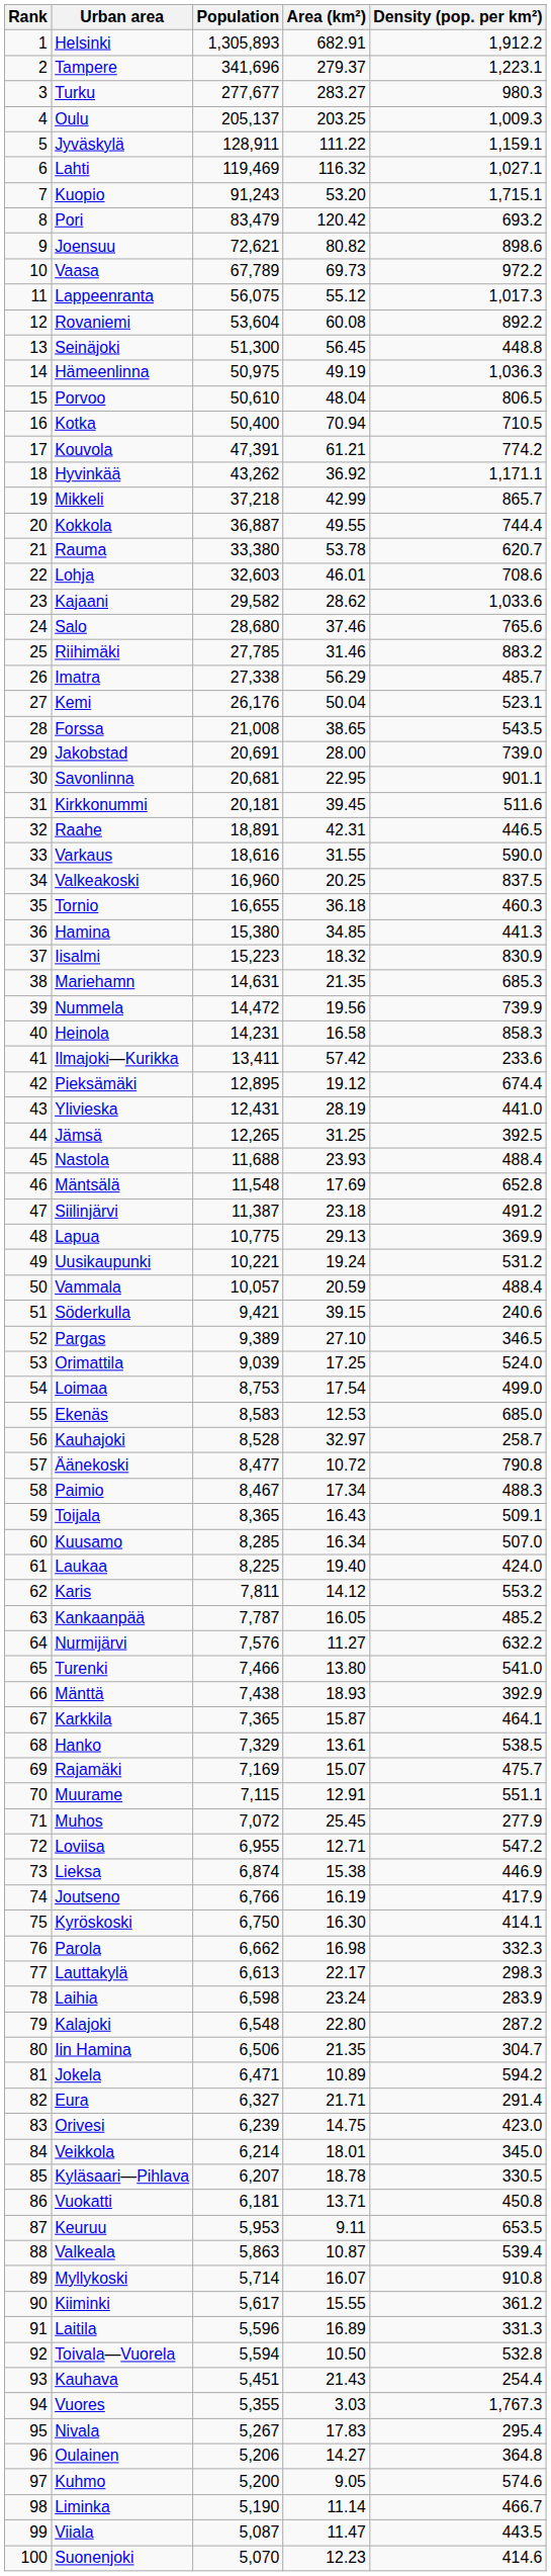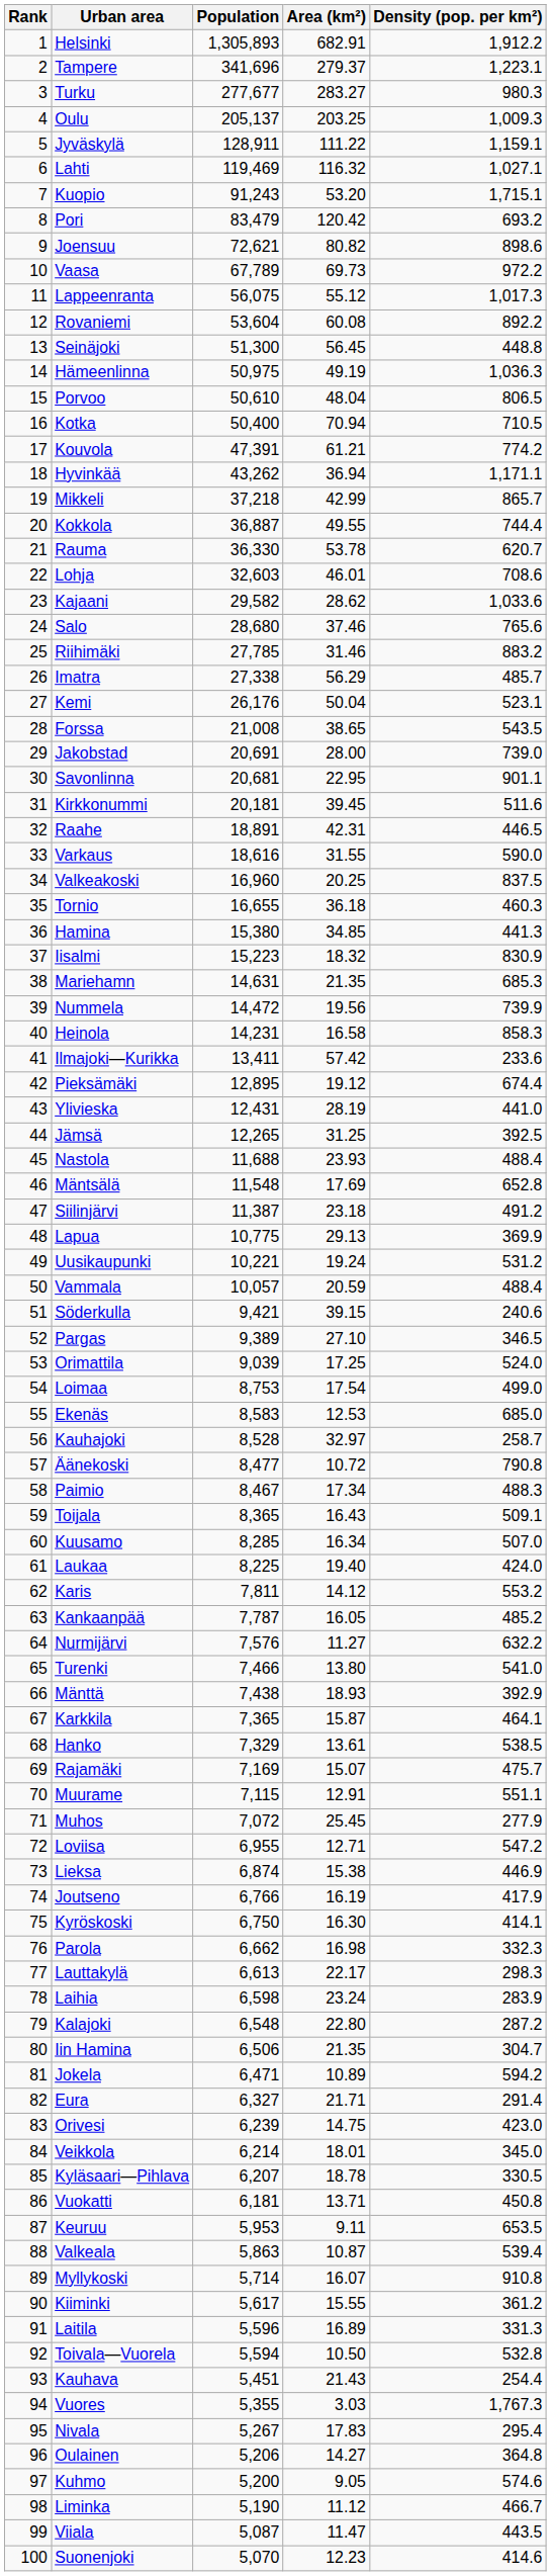Hyvinkää | Area (km²): 36.92 -> 36.94
Rauma | Population: 33,380 -> 36,330
Liminka | Area (km²): 11.14 -> 11.12
